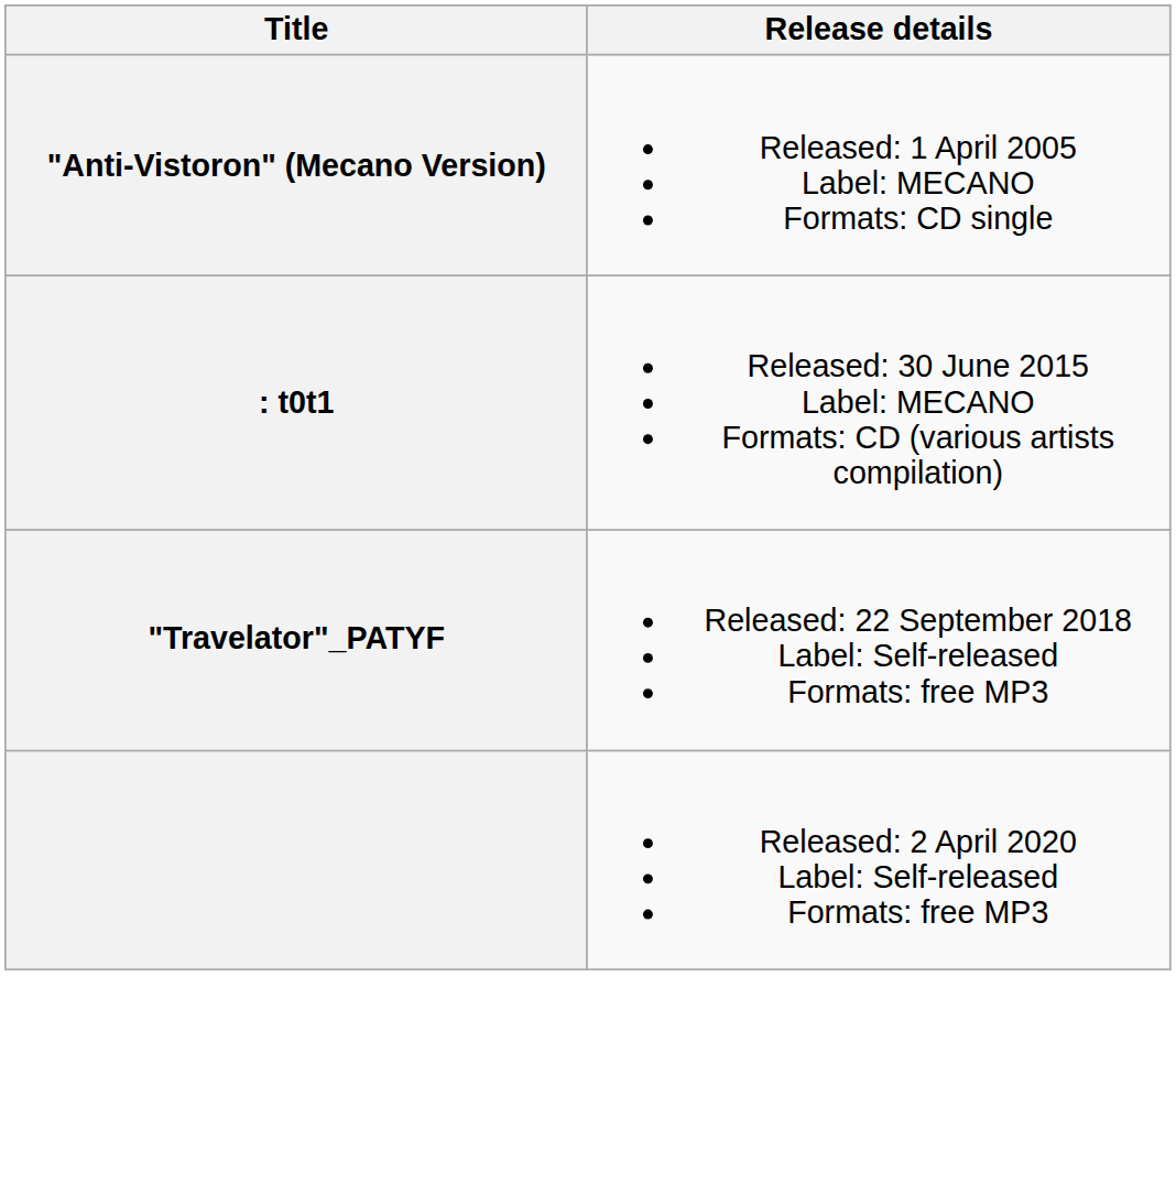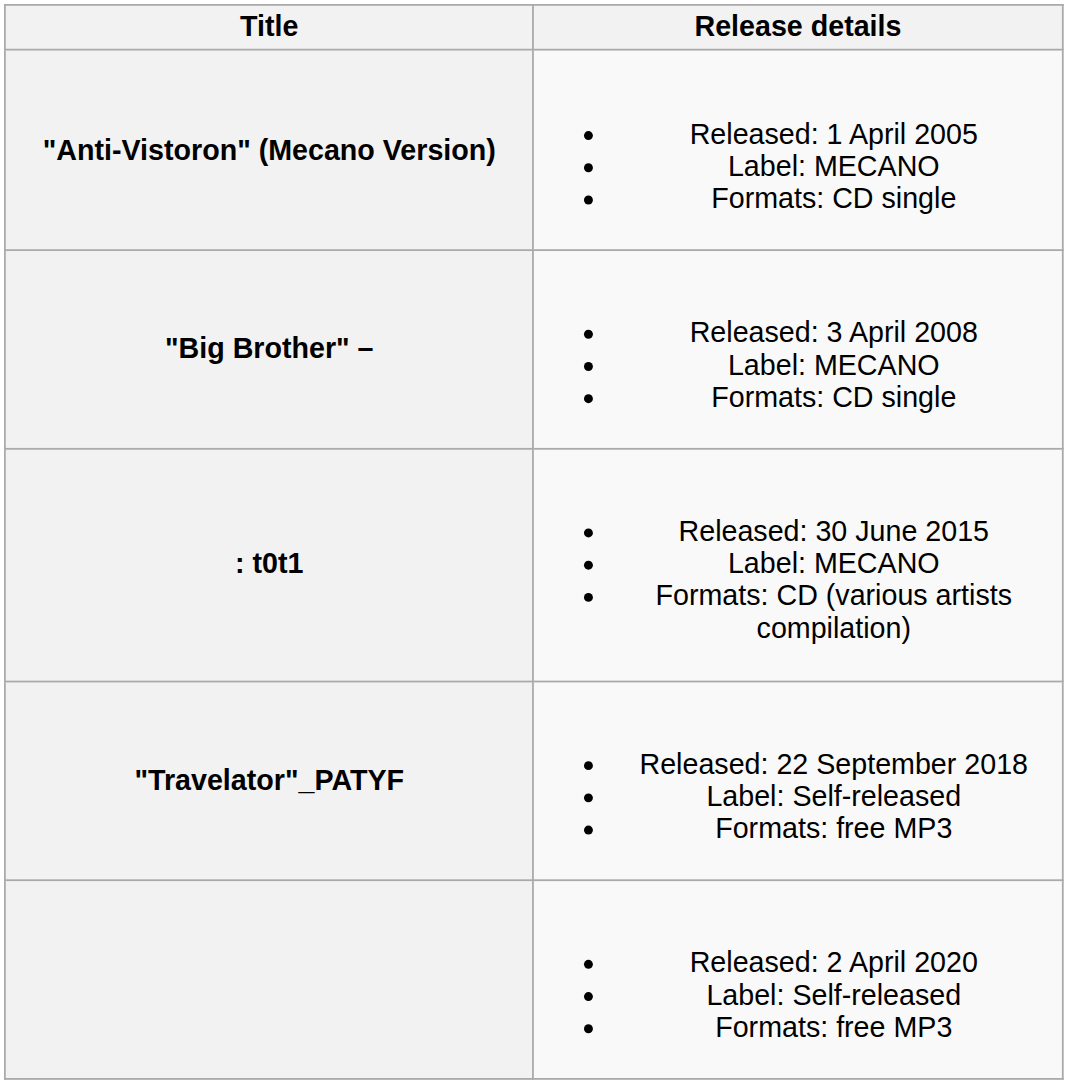+ row: "Big Brother" – | Released: 3 April 2008 Label: MECANO Formats: CD single
